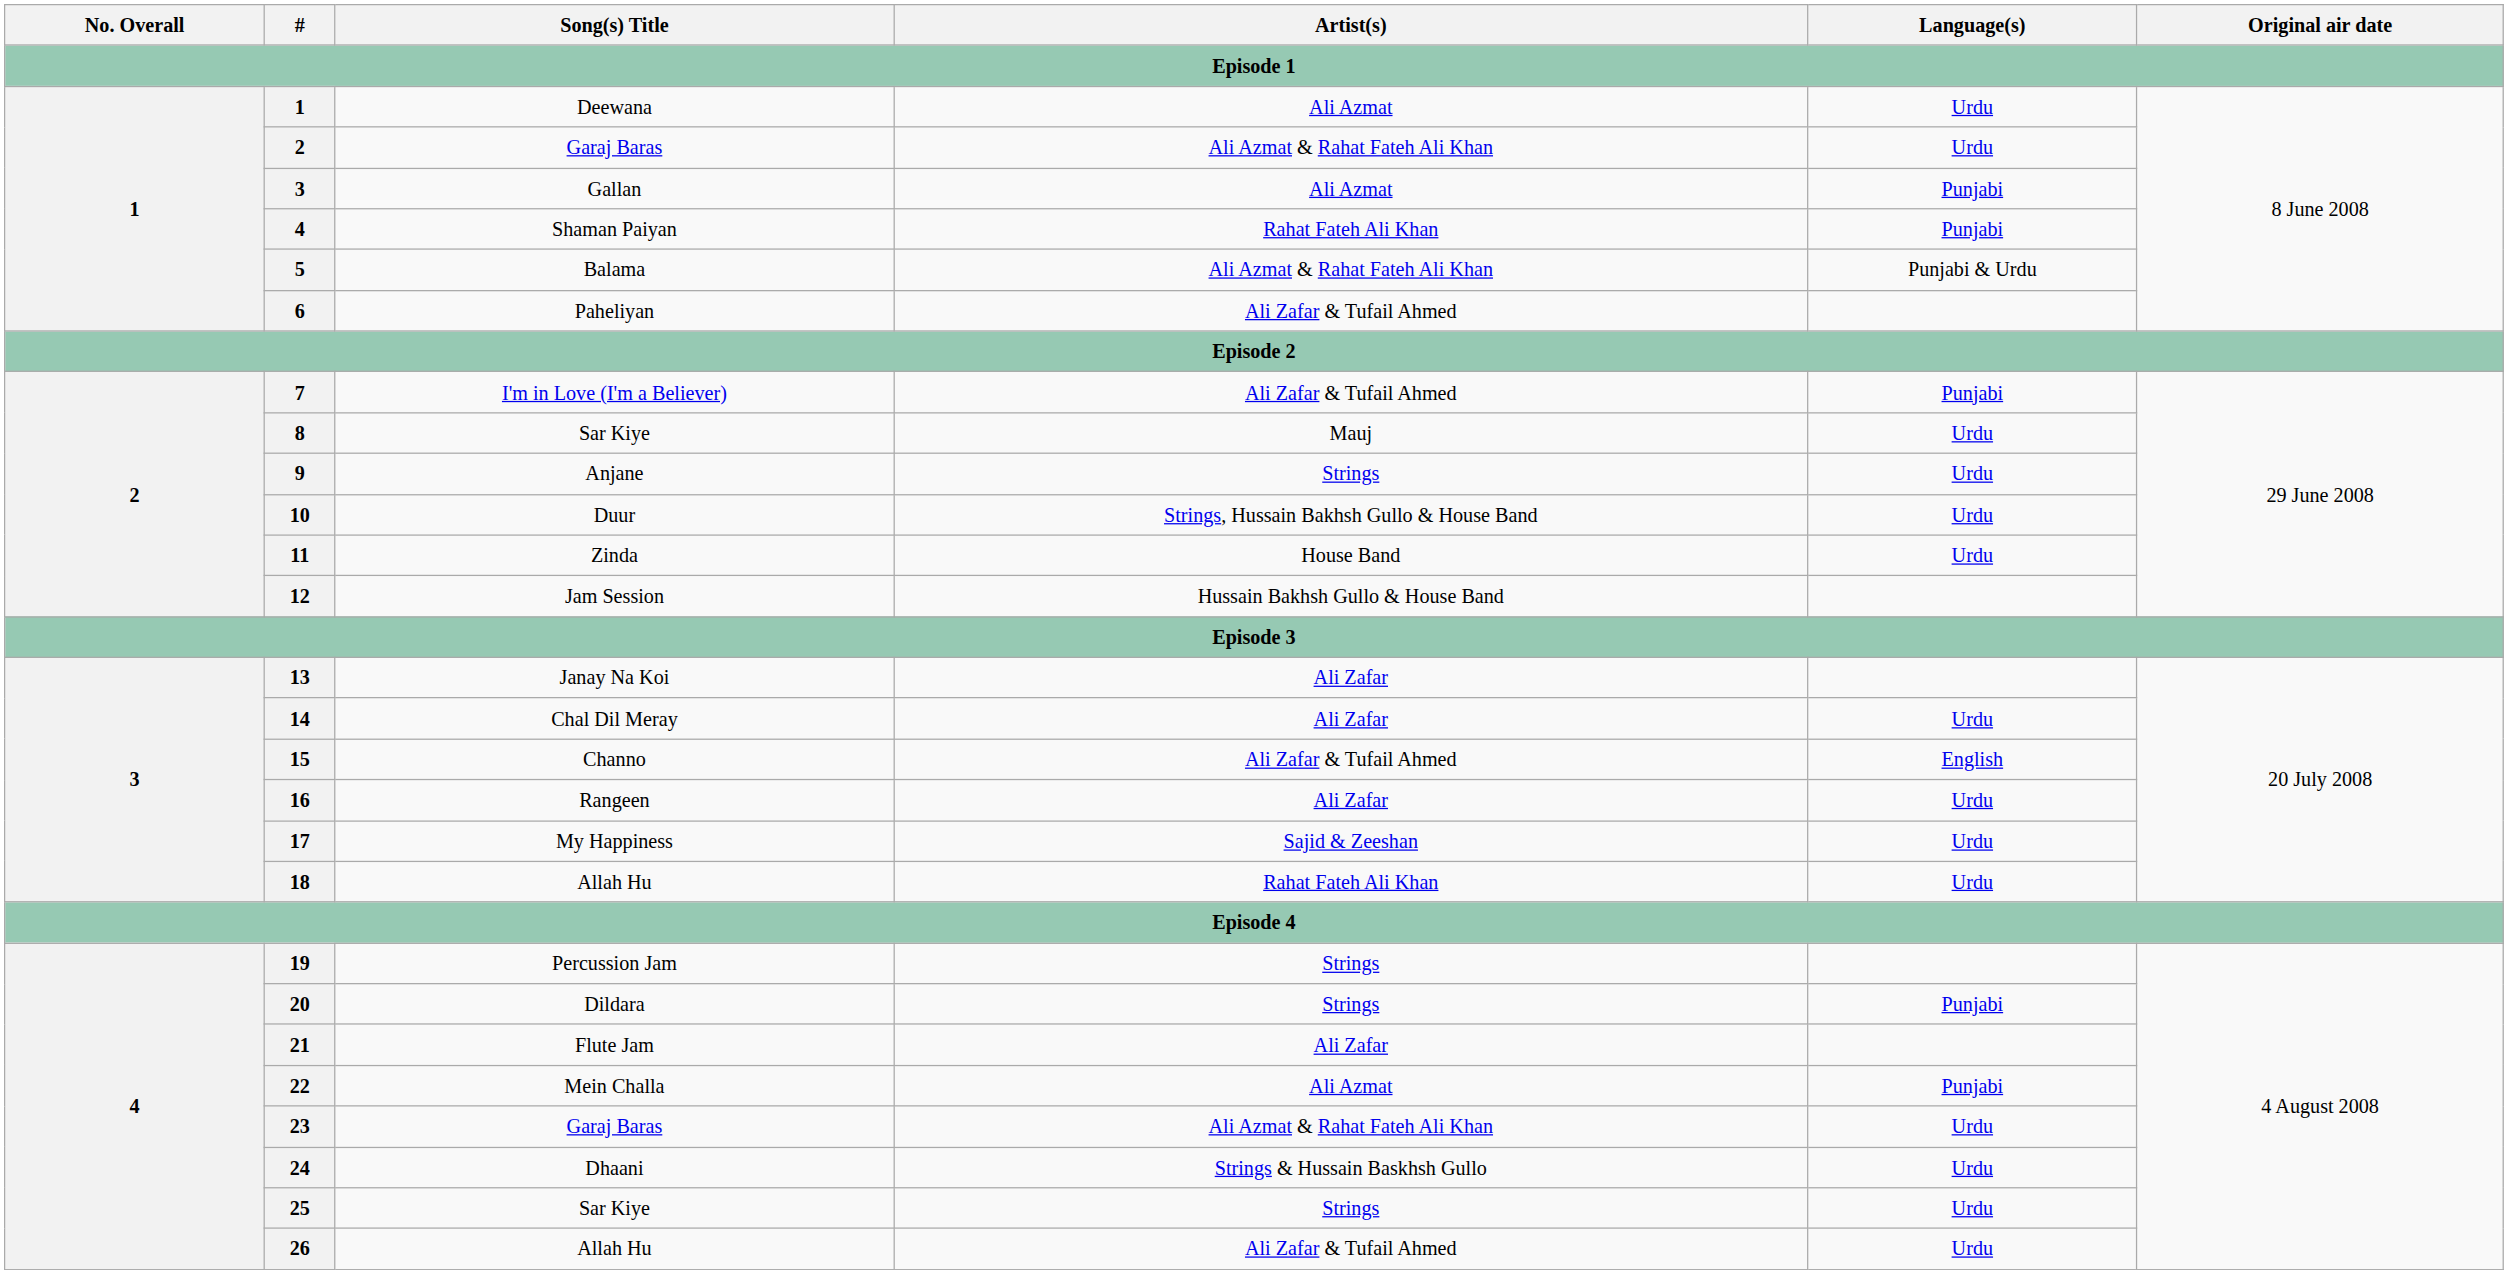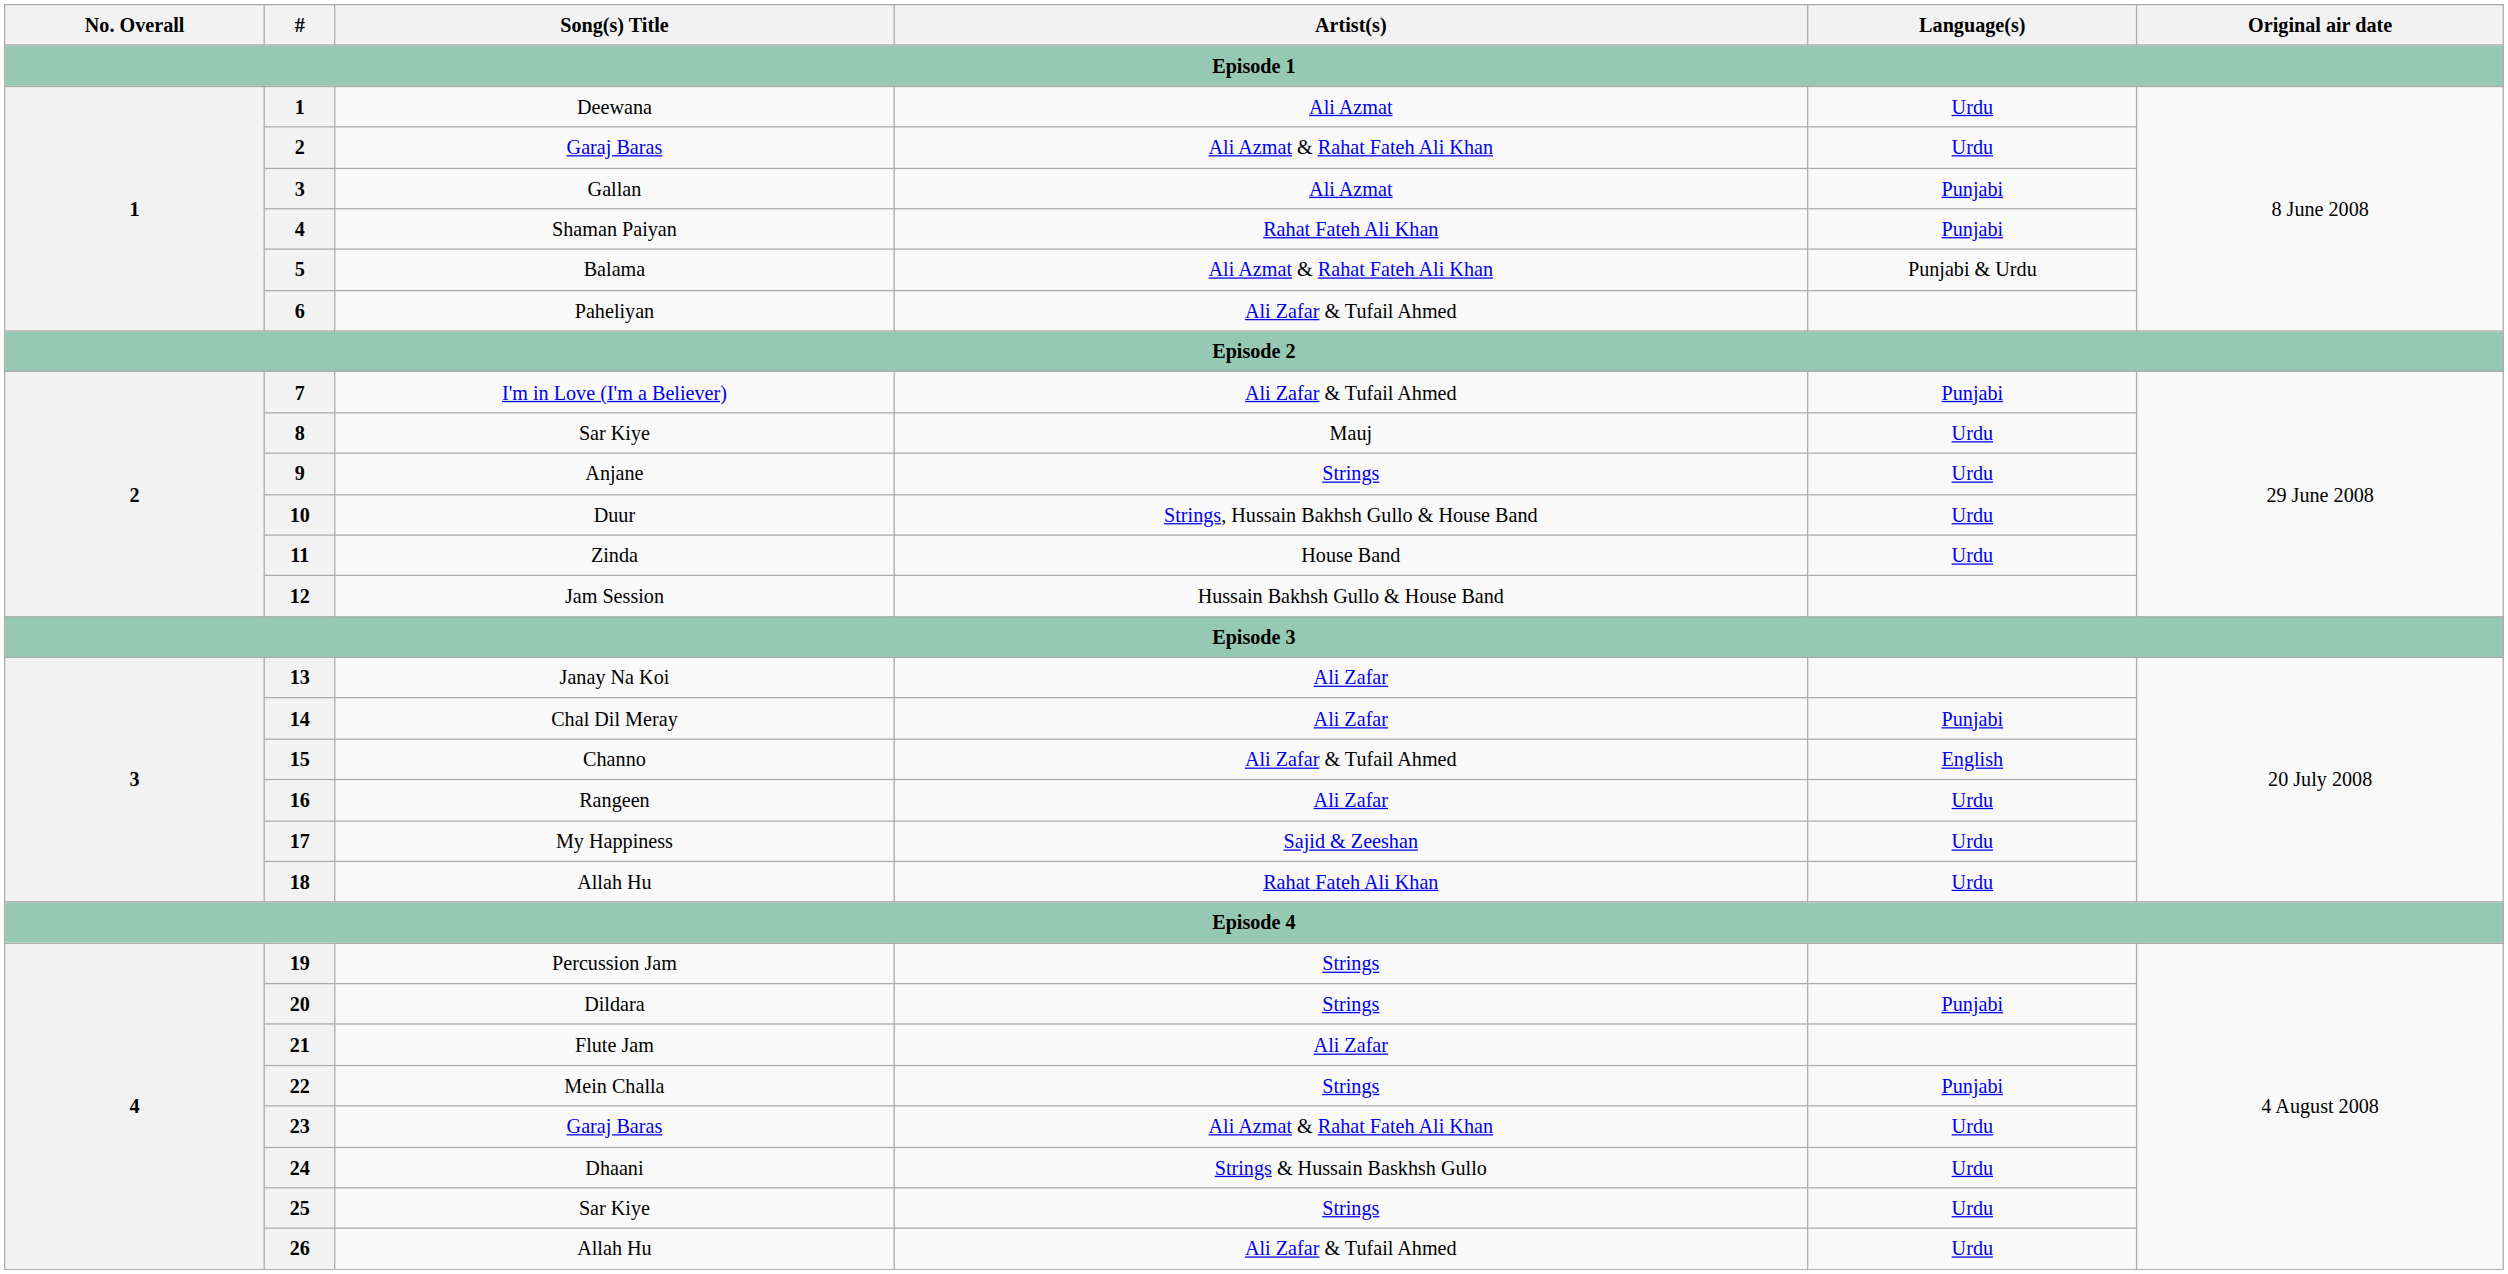14 | Language(s): Urdu -> Punjabi
22 | Artist(s): Ali Azmat -> Strings
